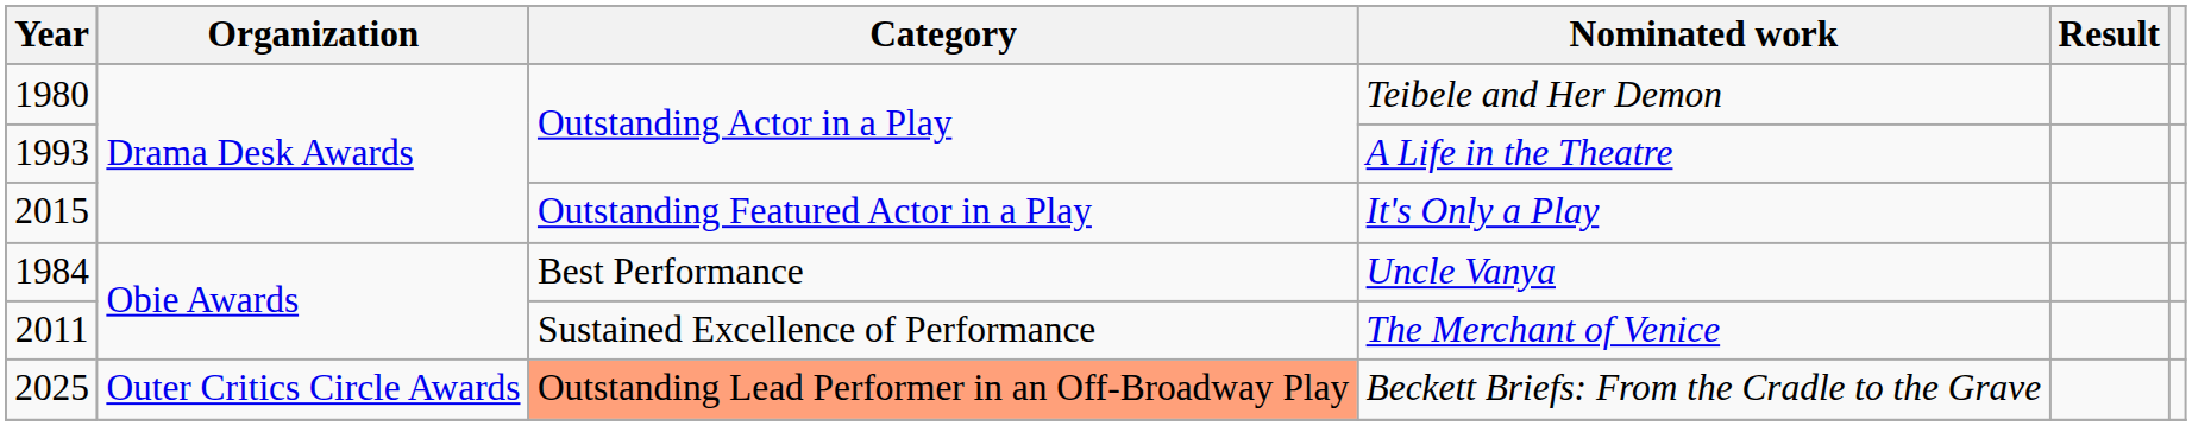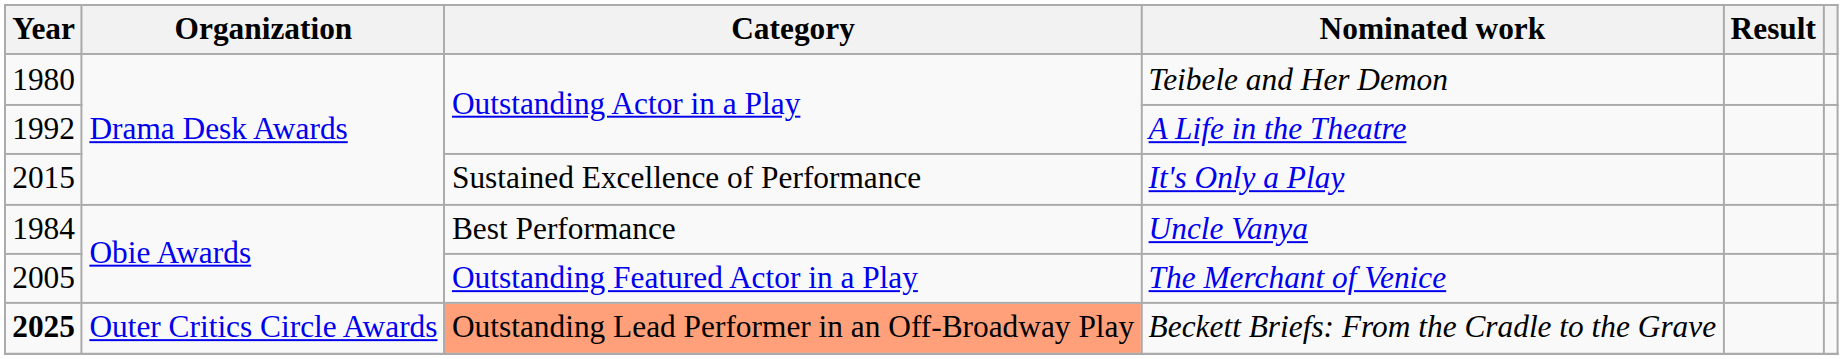A Life in the Theatre | Year: 1993 -> 1992
It's Only a Play | Category: Outstanding Featured Actor in a Play -> Sustained Excellence of Performance
The Merchant of Venice | Year: 2011 -> 2005
The Merchant of Venice | Category: Sustained Excellence of Performance -> Outstanding Featured Actor in a Play
Beckett Briefs: From the Cradle to the Grave | Year: normal -> bold
